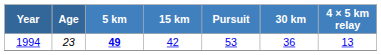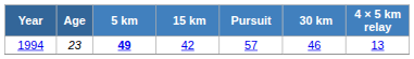1994 | Pursuit: 53 -> 57
1994 | 30 km: 36 -> 46
